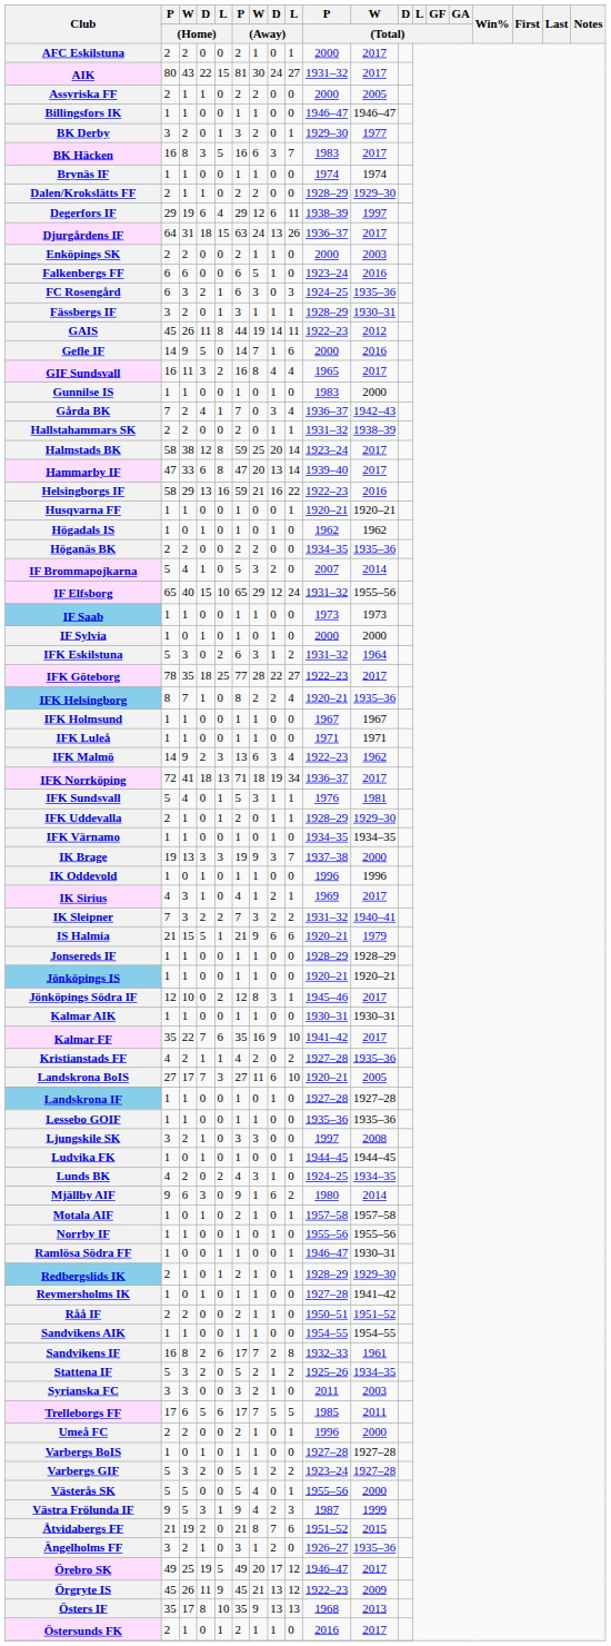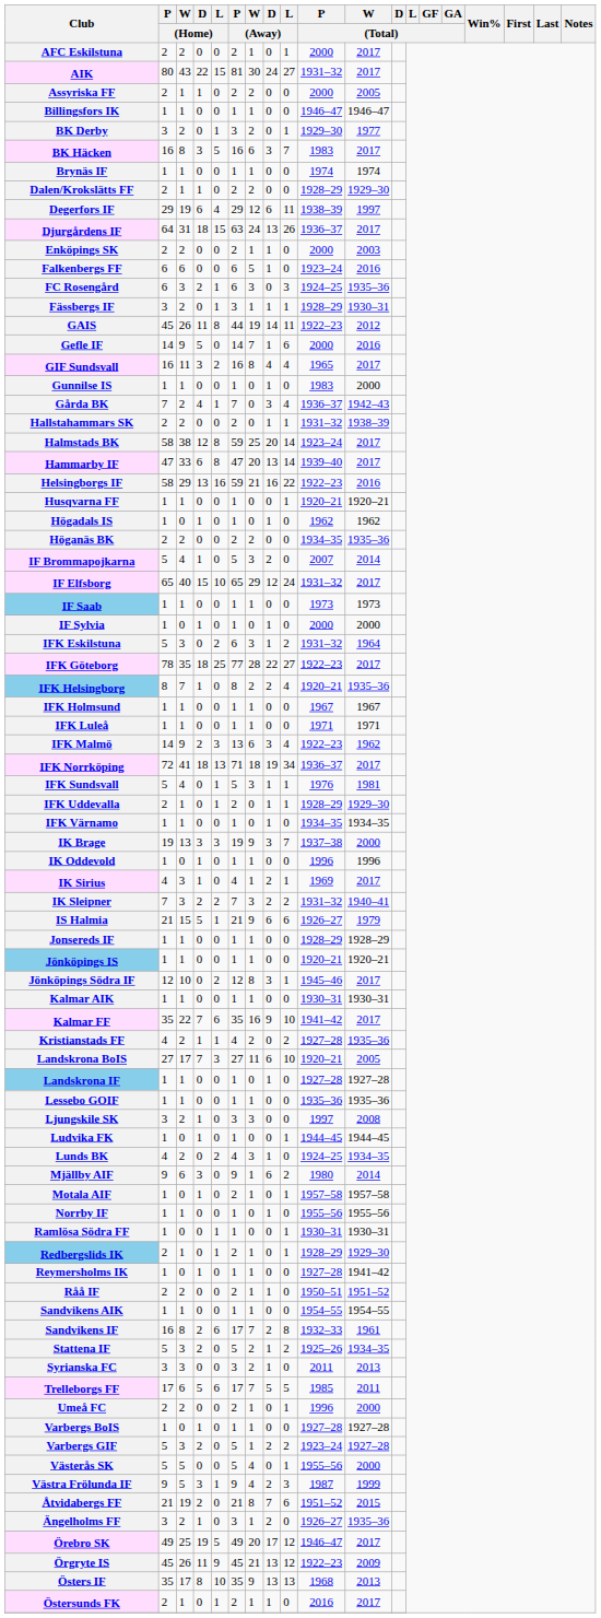IF Elfsborg | W / (Total): 1955–56 -> 2017
IS Halmia | P / (Total): 1920–21 -> 1926–27
Ramlösa Södra FF | P / (Total): 1946–47 -> 1930–31
Syrianska FC | W / (Total): 2003 -> 2013
